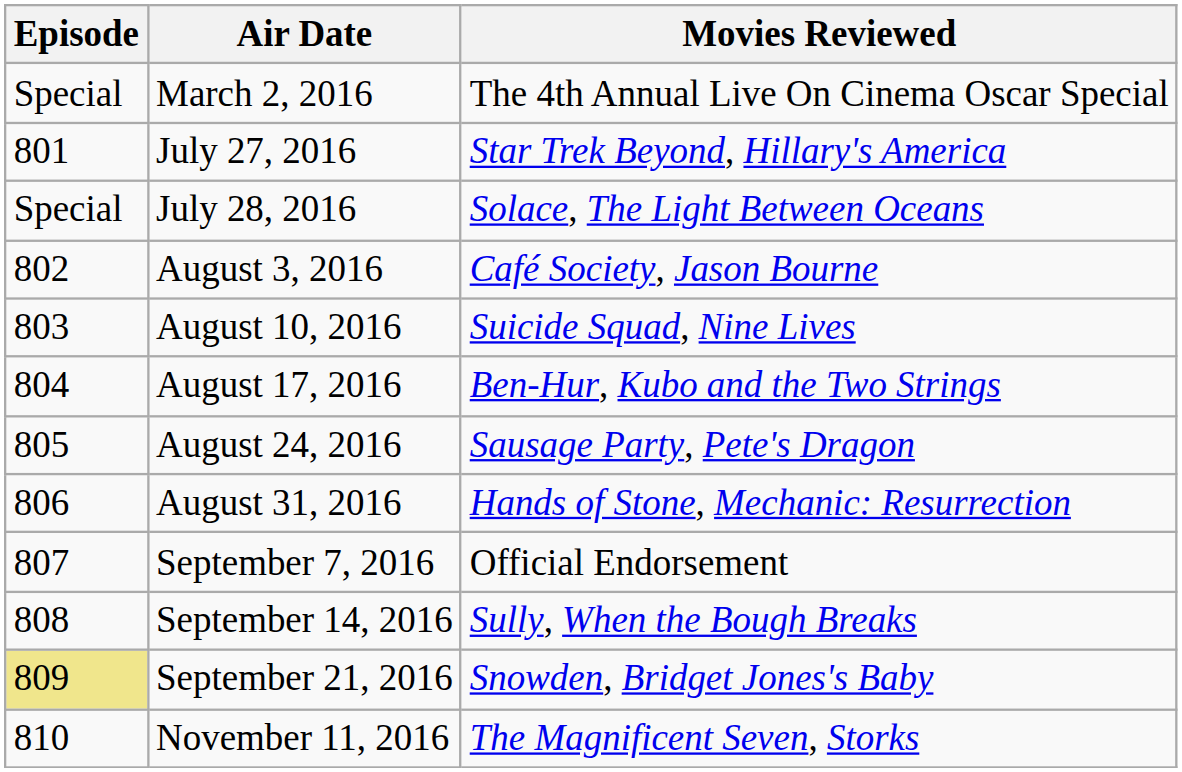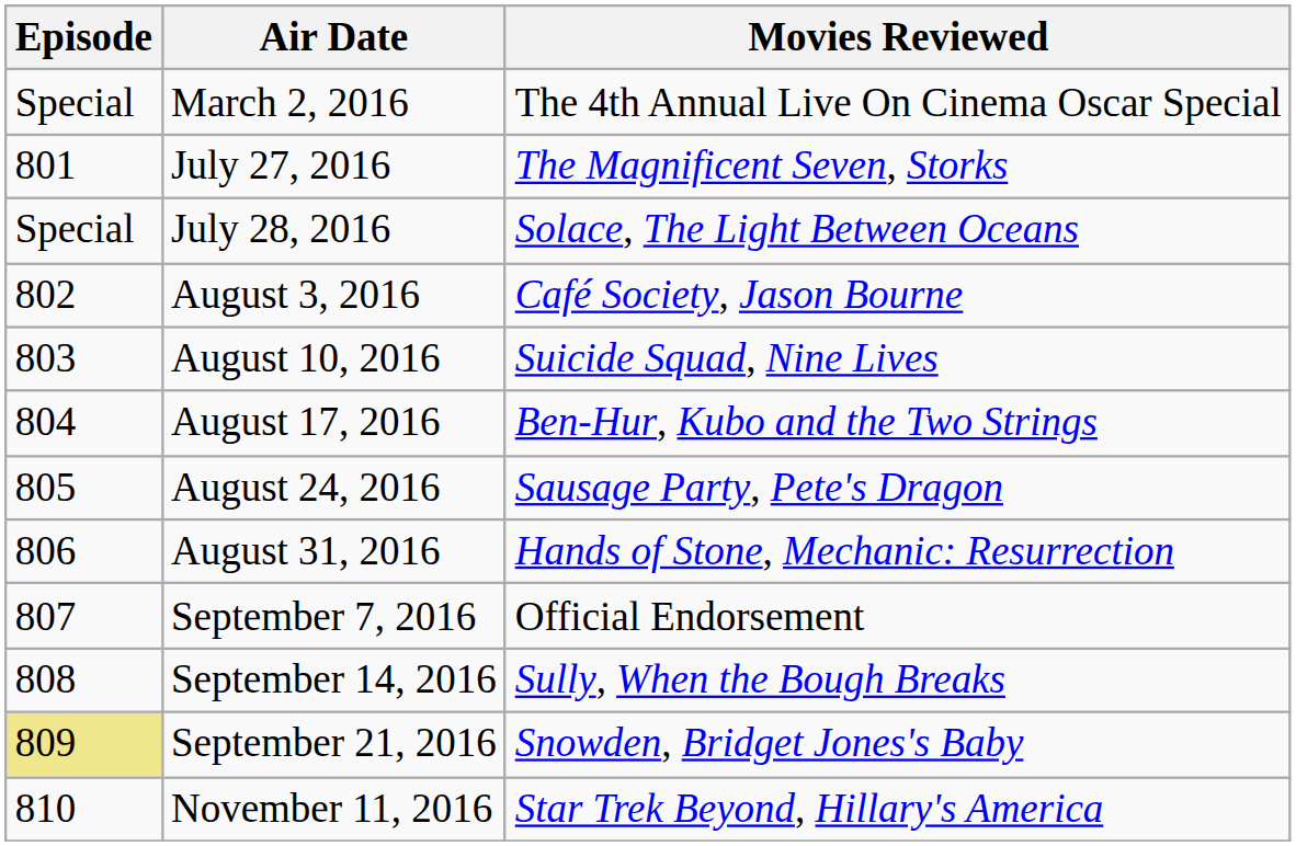July 27, 2016 | Movies Reviewed: Star Trek Beyond, Hillary's America -> The Magnificent Seven, Storks
November 11, 2016 | Movies Reviewed: The Magnificent Seven, Storks -> Star Trek Beyond, Hillary's America
